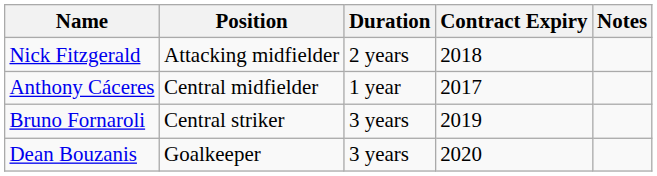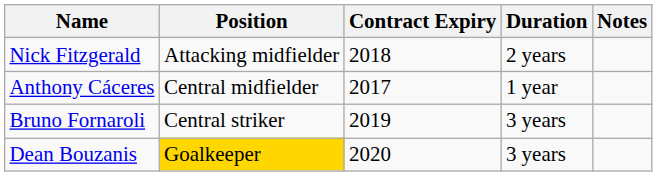columns swapped: Duration <-> Contract Expiry
Dean Bouzanis | Position: no background -> gold background
